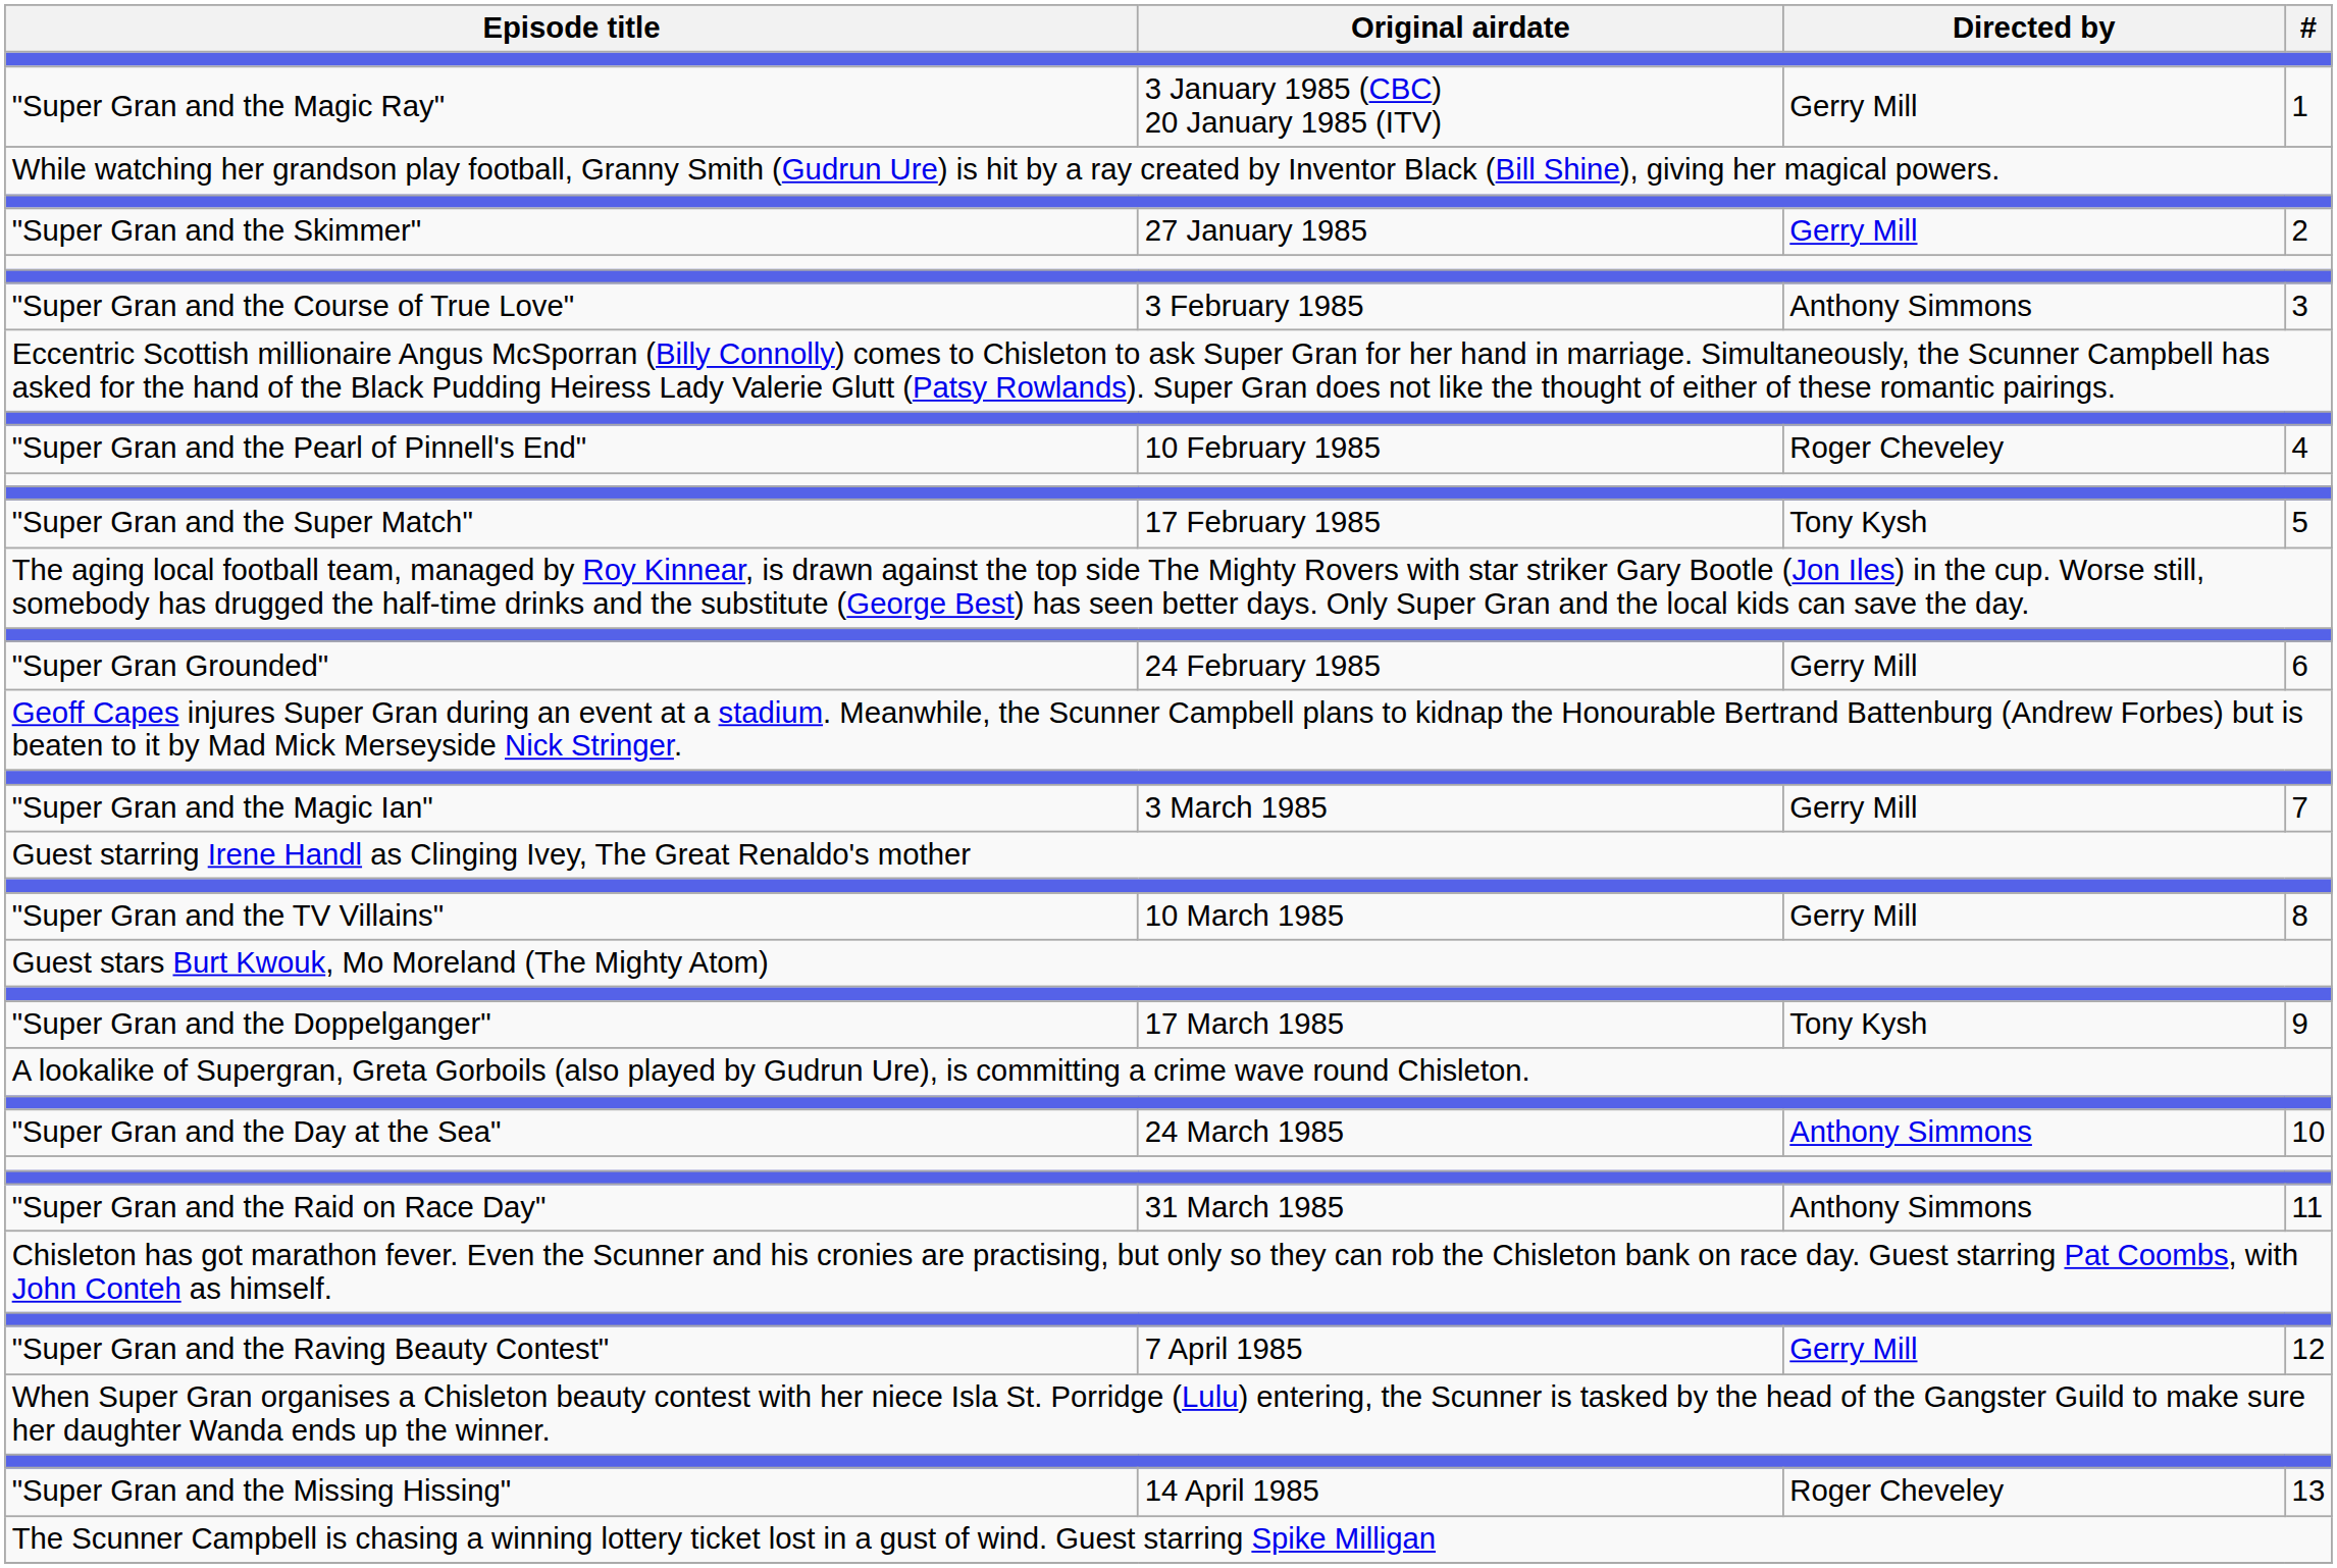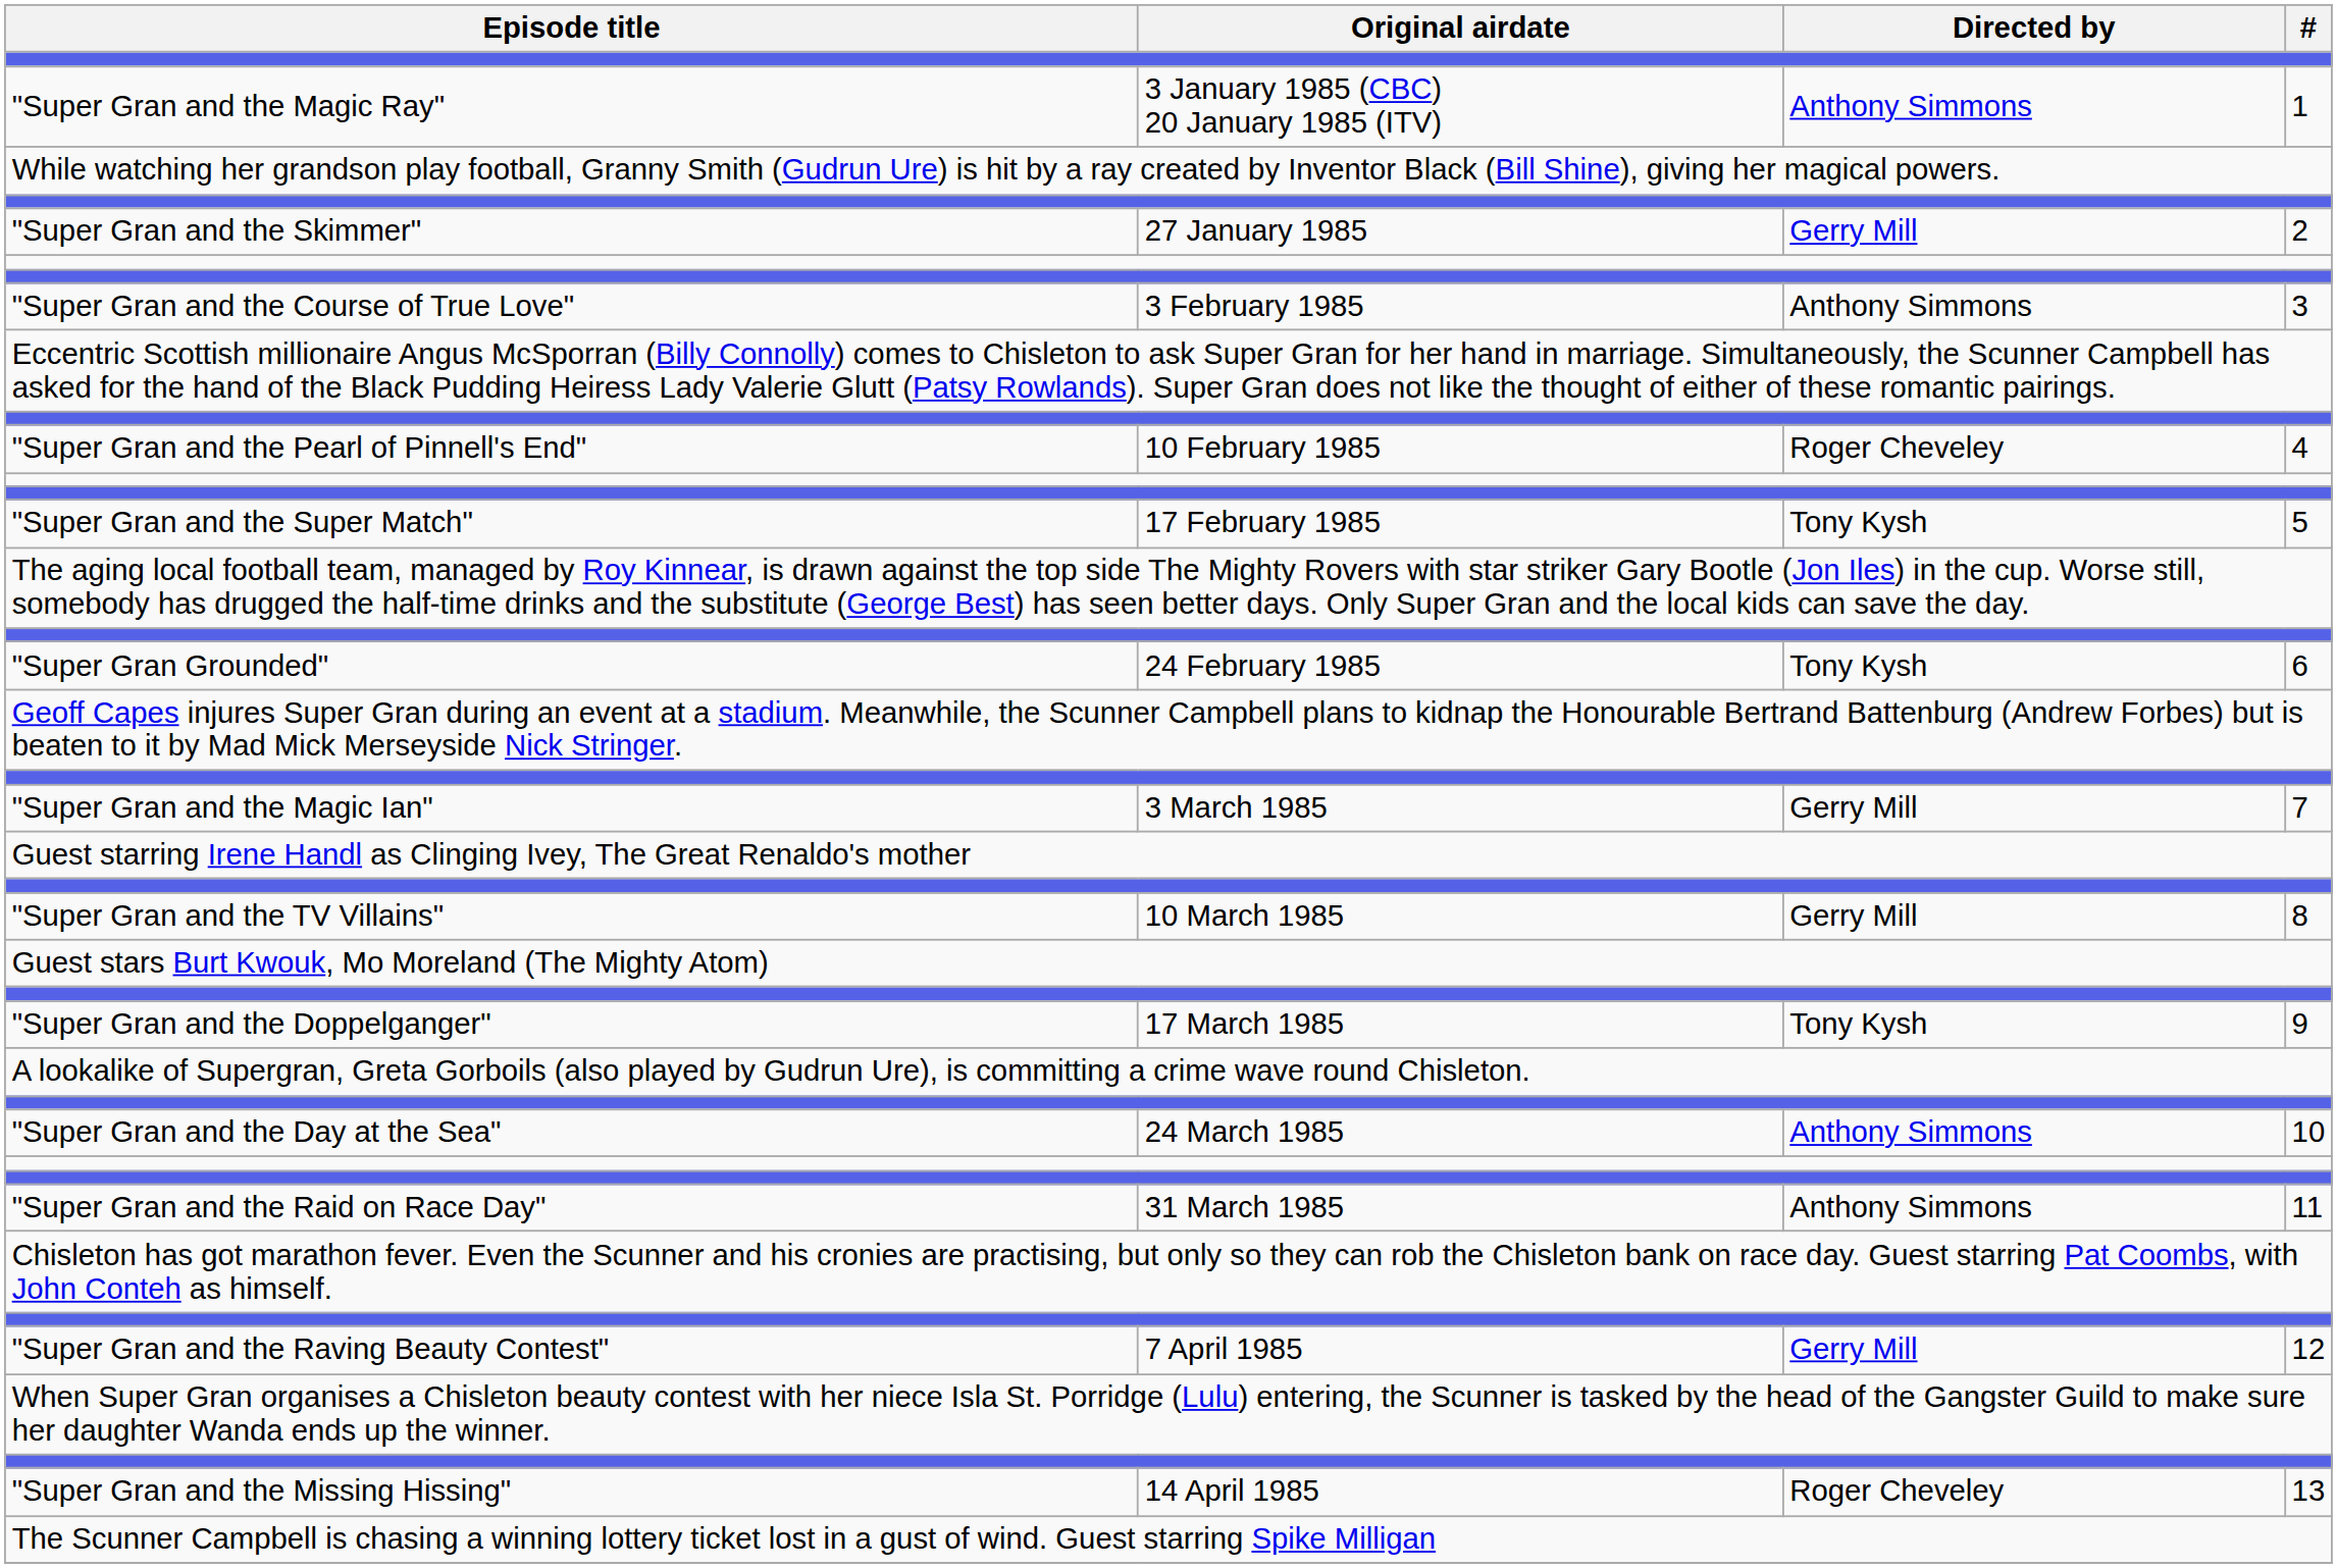"Super Gran and the Magic Ray" | Directed by: Gerry Mill -> Anthony Simmons
"Super Gran Grounded" | Directed by: Gerry Mill -> Tony Kysh
